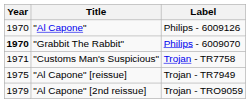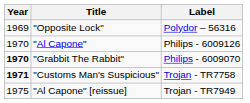+ row: 1969 | "Opposite Lock" | Polydor – 56316
"Customs Man's Suspicious" | Year: normal -> bold
- row: 1979 | "Al Capone" [2nd reissue] | Trojan - TRO9059
